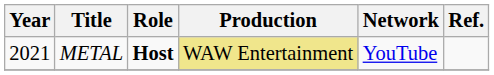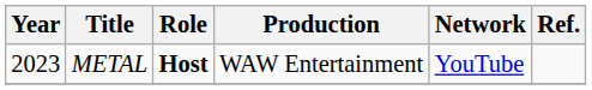METAL | Year: 2021 -> 2023
METAL | Production: khaki background -> no background
